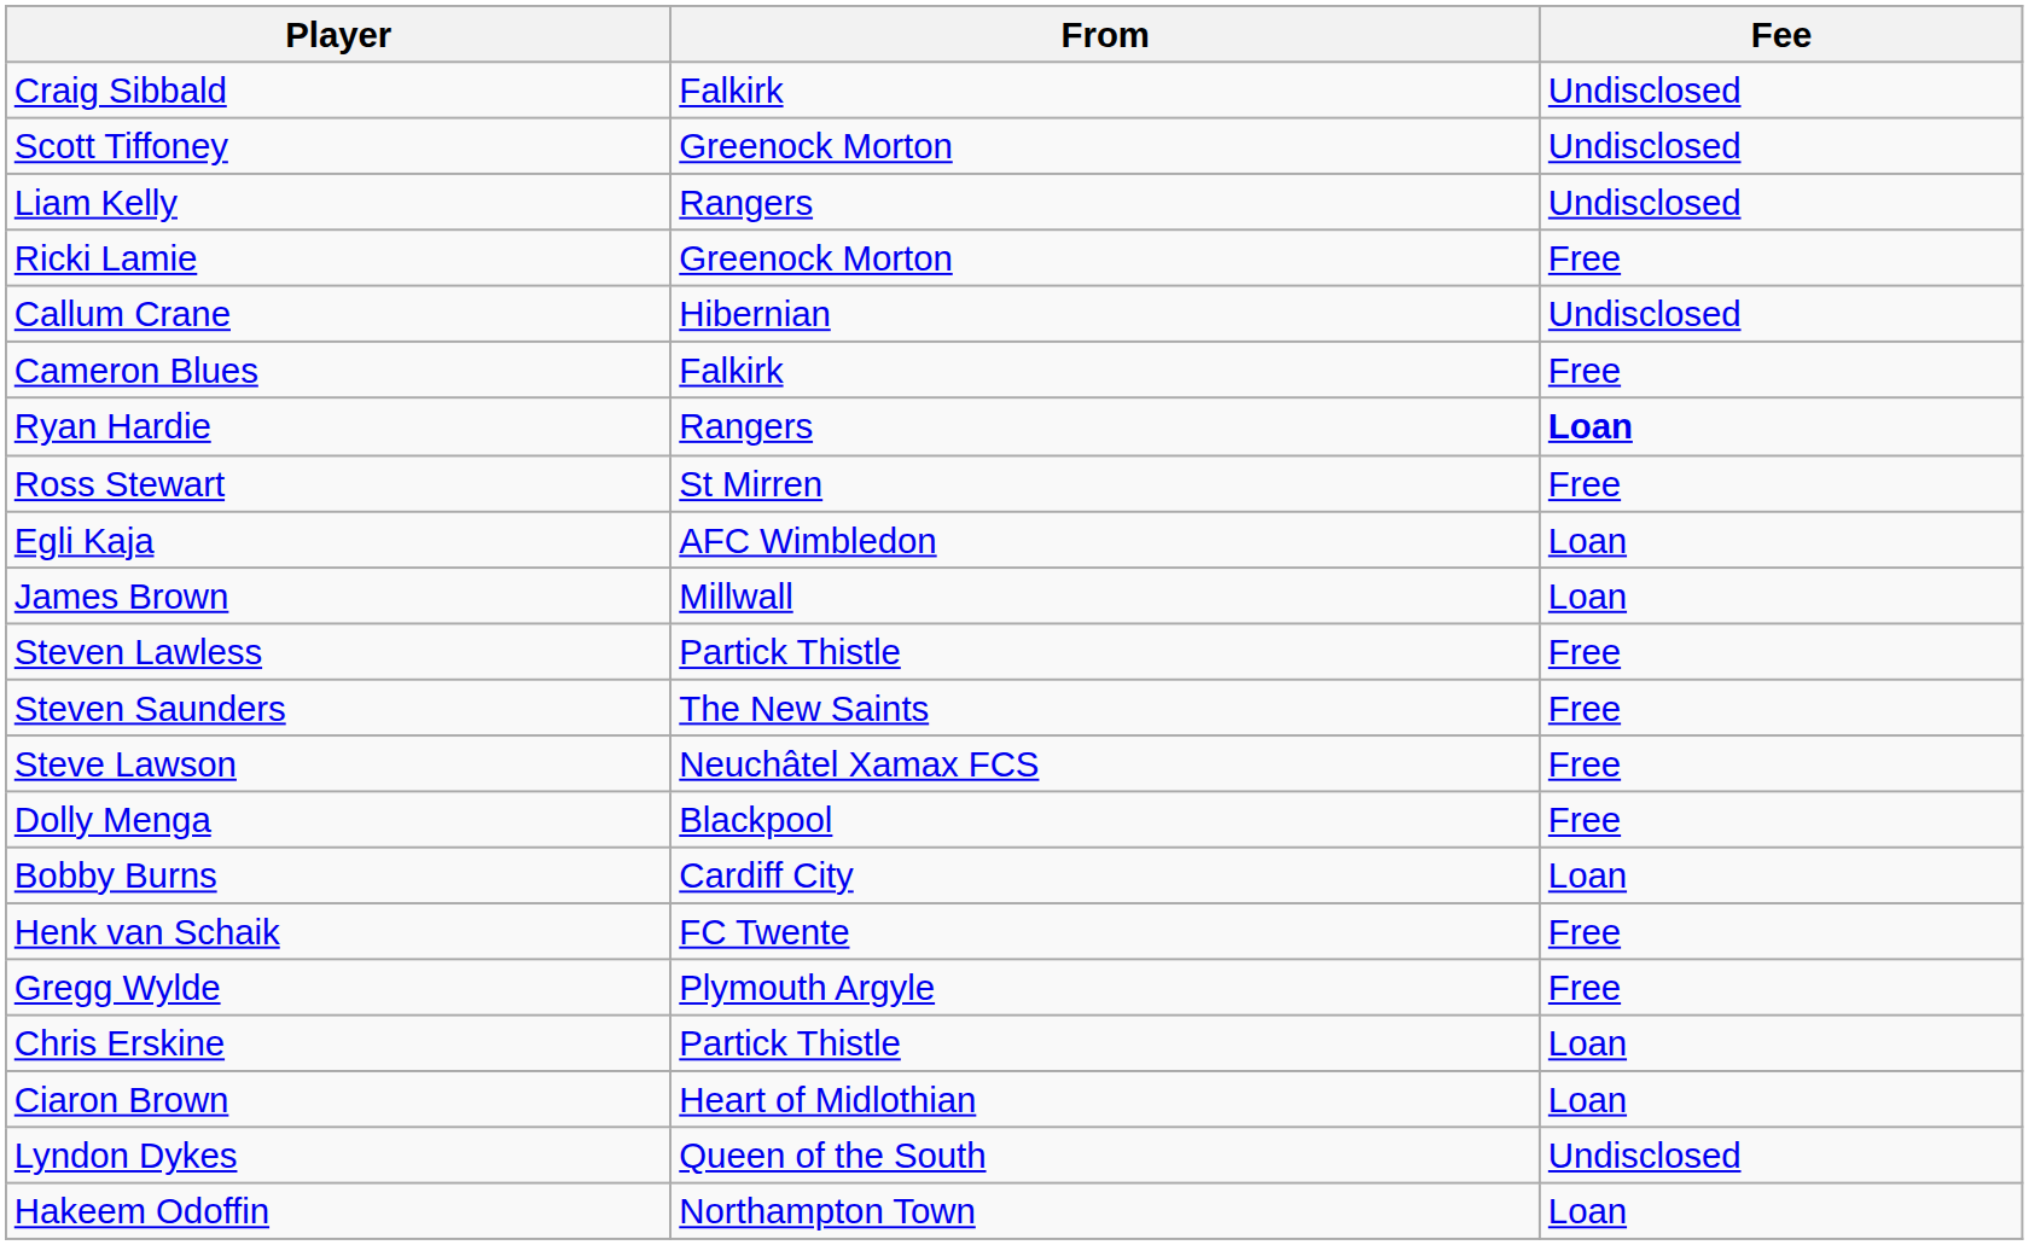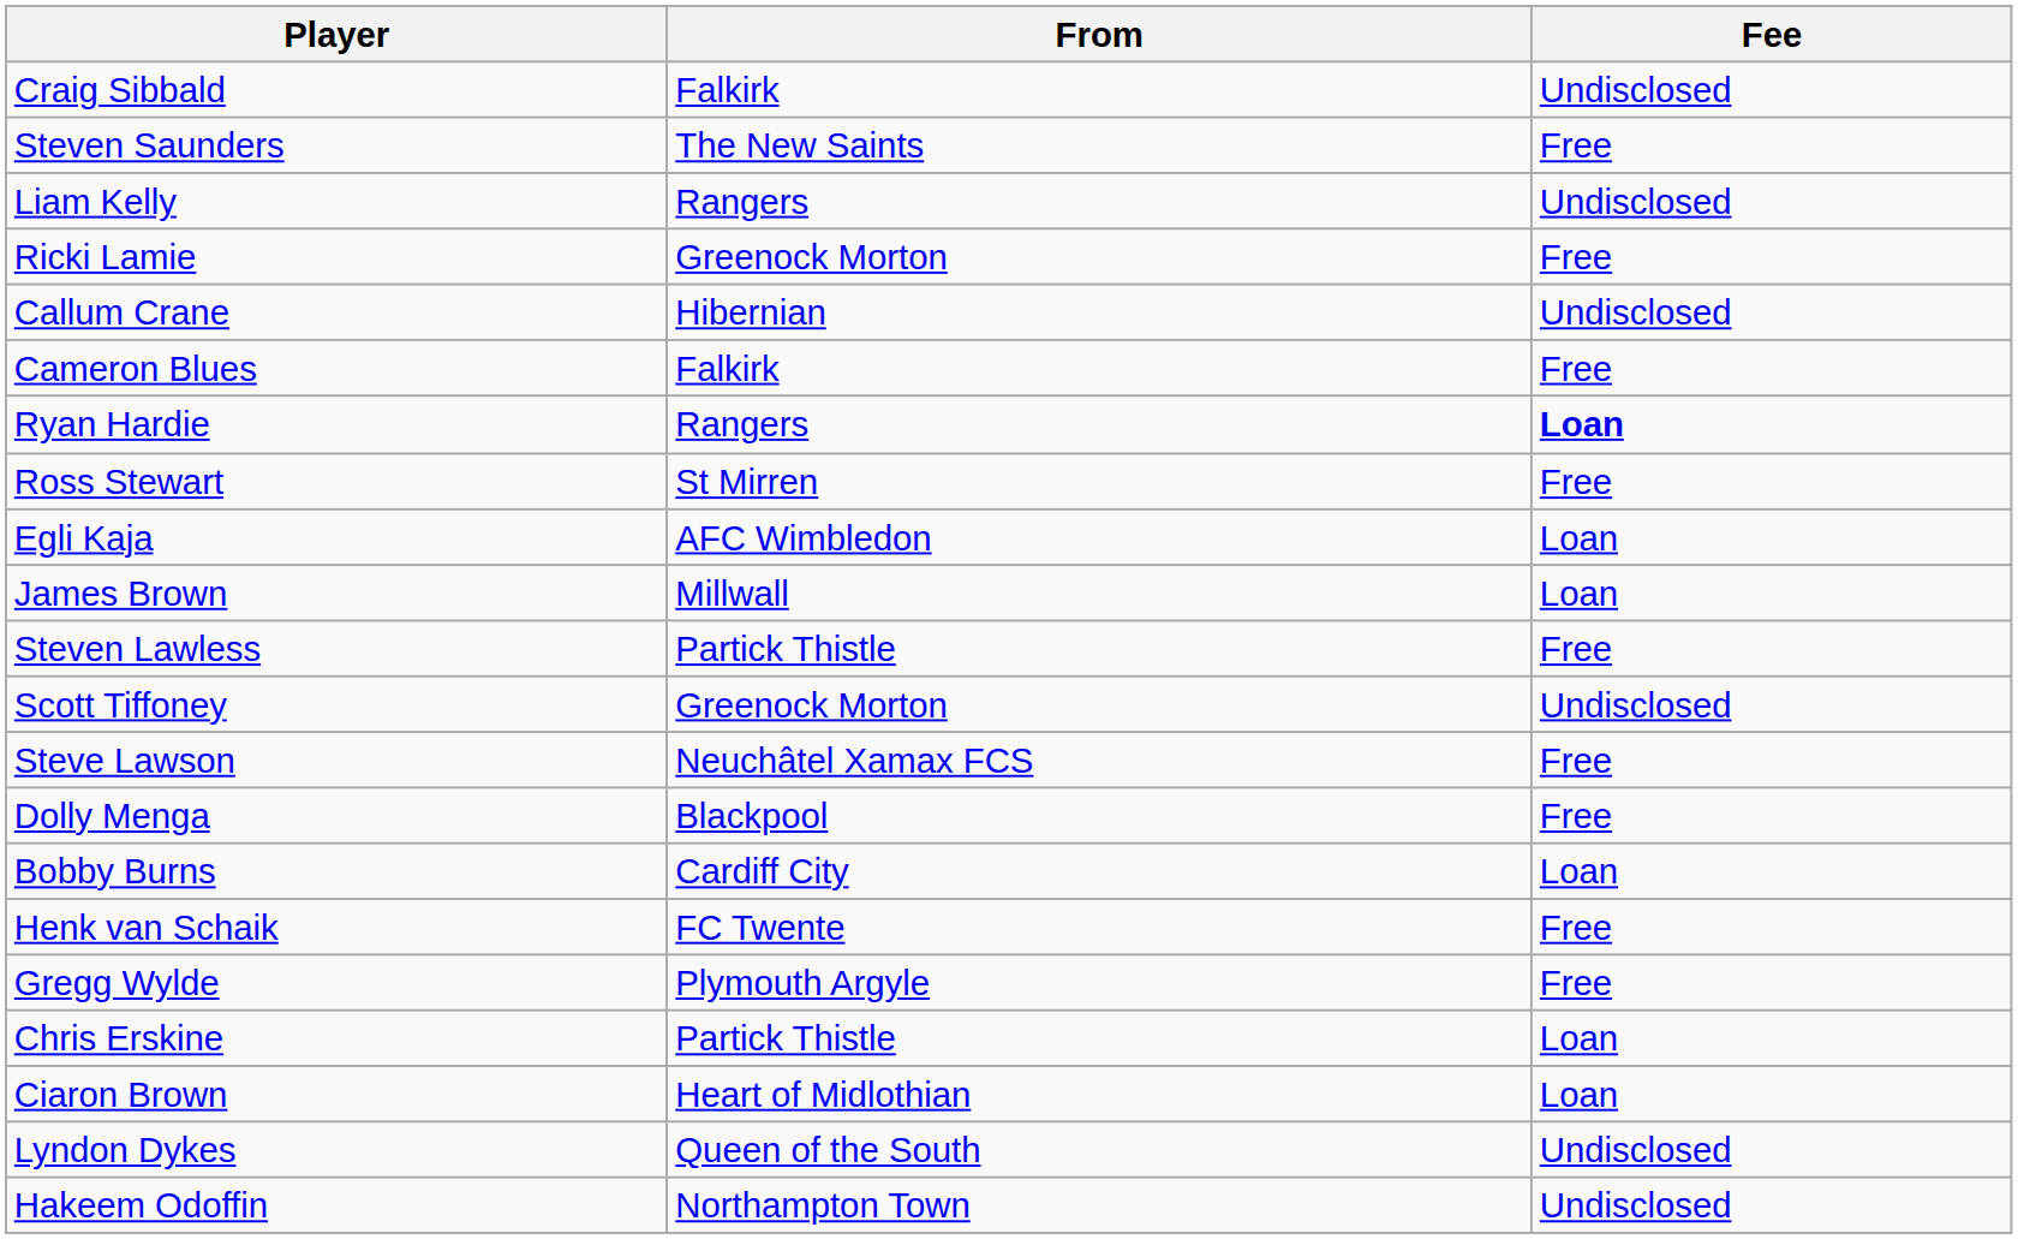rows swapped: Steven Saunders <-> Scott Tiffoney
Hakeem Odoffin | Fee: Loan -> Undisclosed
